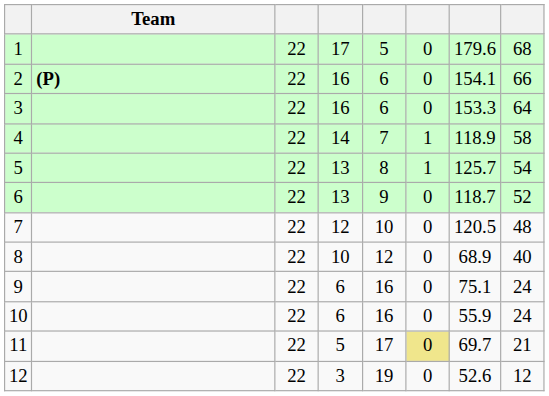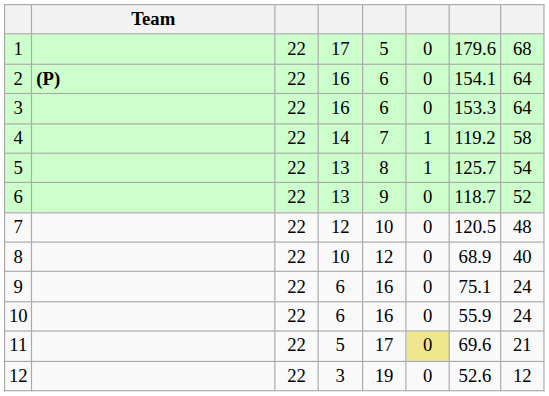2 | column 8: 66 -> 64
4 | column 7: 118.9 -> 119.2
11 | column 7: 69.7 -> 69.6
